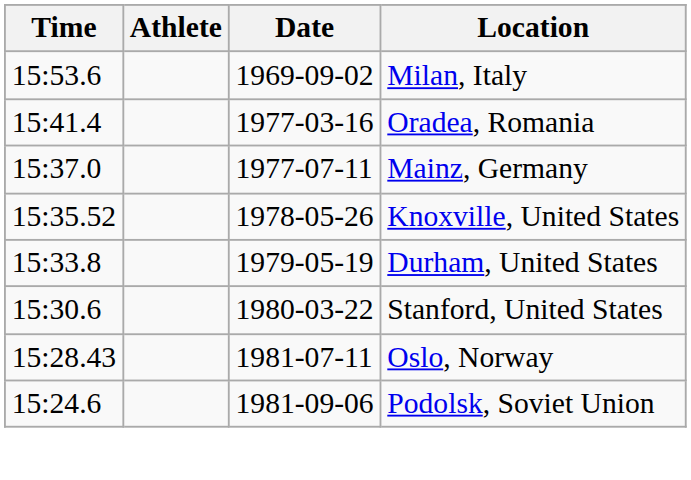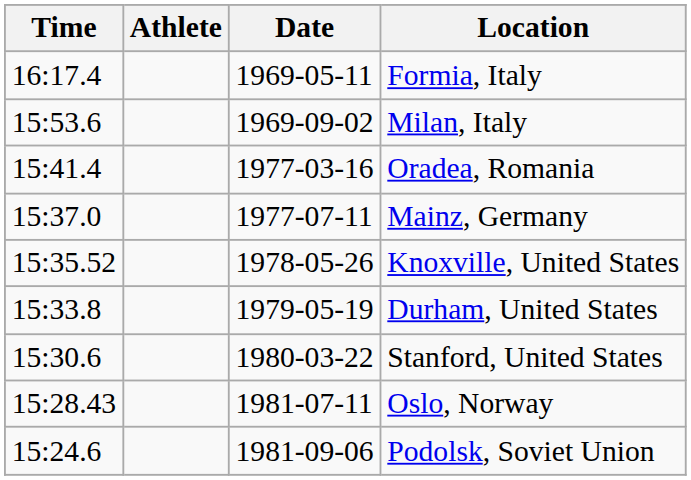+ row: 16:17.4 | 1969-05-11 | Formia, Italy
